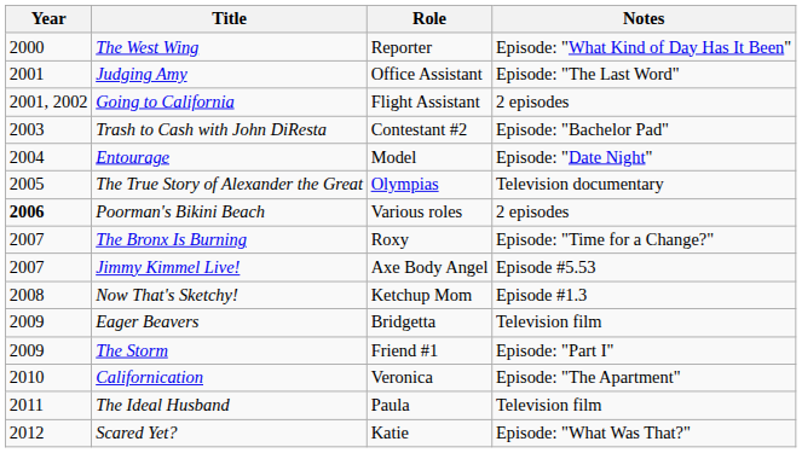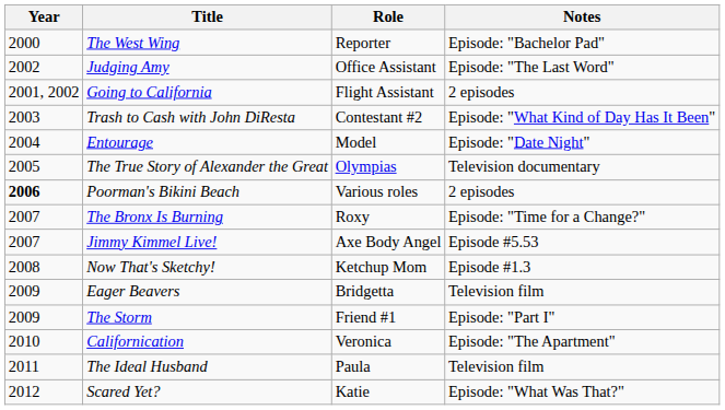The West Wing | Notes: Episode: "What Kind of Day Has It Been" -> Episode: "Bachelor Pad"
Judging Amy | Year: 2001 -> 2002
Trash to Cash with John DiResta | Notes: Episode: "Bachelor Pad" -> Episode: "What Kind of Day Has It Been"
